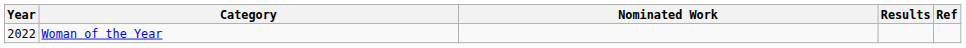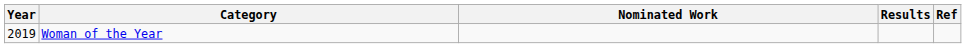Woman of the Year | Year: 2022 -> 2019
